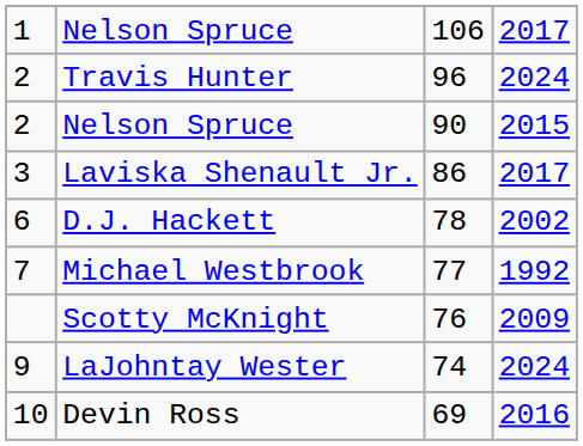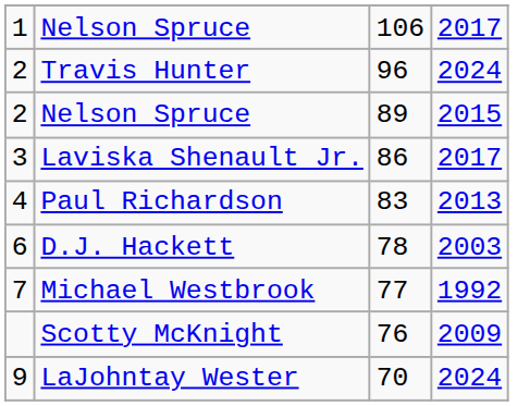2 / Nelson Spruce | column 3: 90 -> 89
+ row: 4 | Paul Richardson | 83 | 2013
D.J. Hackett | column 4: 2002 -> 2003
LaJohntay Wester | column 3: 74 -> 70
- row: 10 | Devin Ross | 69 | 2016
